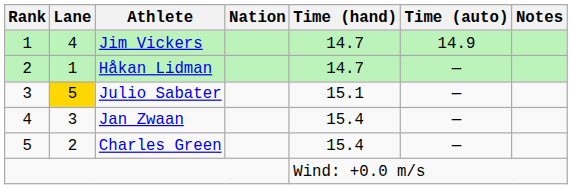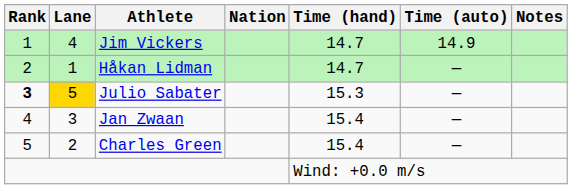Julio Sabater | Rank: normal -> bold
Julio Sabater | Time (hand): 15.1 -> 15.3
